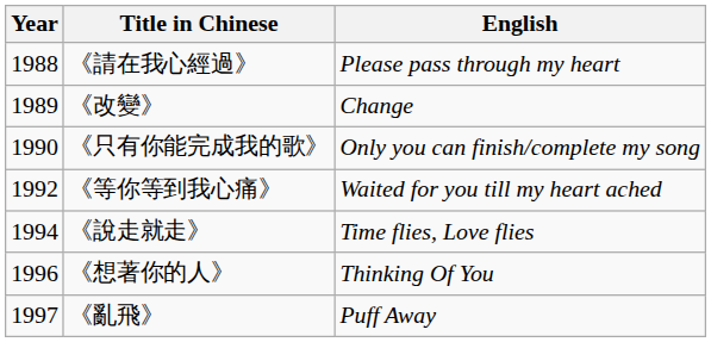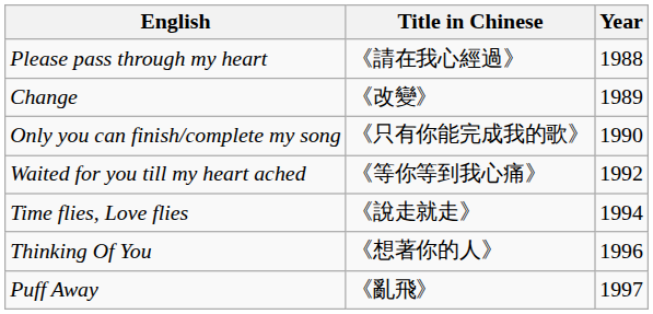columns swapped: Year <-> English
